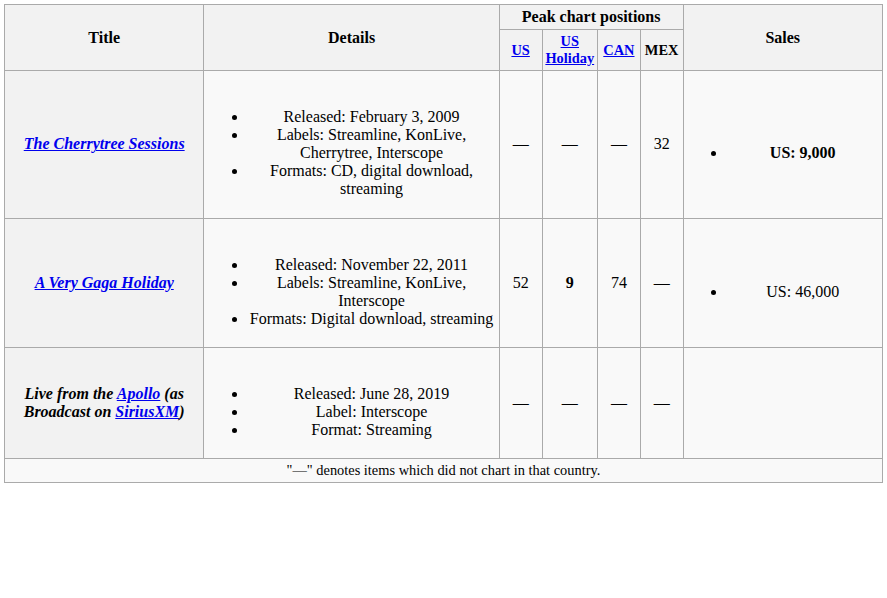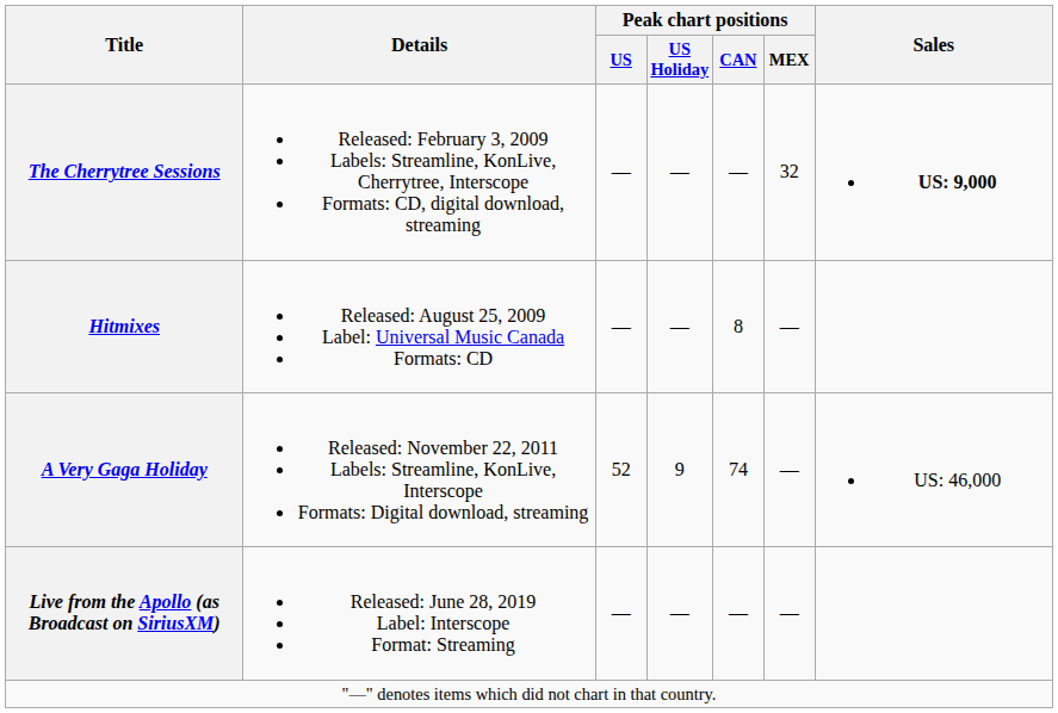+ row: Hitmixes | Released: August 25, 2009 Label: Universal Music Canada Formats: CD | — | — | 8 | —
A Very Gaga Holiday | Peak chart positions / US Holiday: bold -> normal
